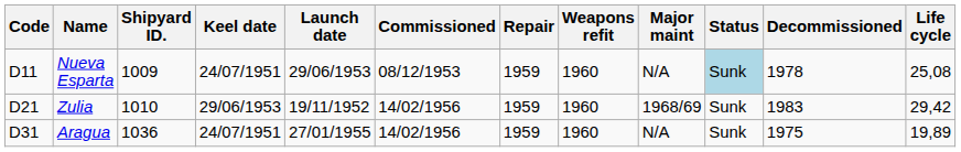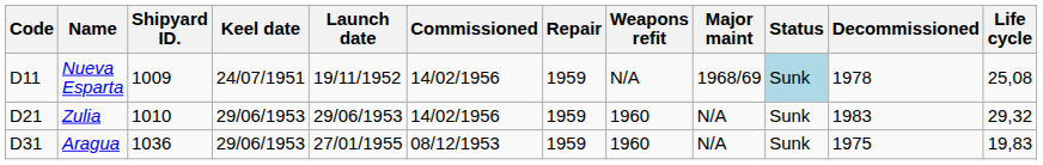Nueva Esparta | Launch date: 29/06/1953 -> 19/11/1952
Nueva Esparta | Commissioned: 08/12/1953 -> 14/02/1956
Nueva Esparta | Weapons refit: 1960 -> N/A
Nueva Esparta | Major maint: N/A -> 1968/69
Zulia | Launch date: 19/11/1952 -> 29/06/1953
Zulia | Major maint: 1968/69 -> N/A
Zulia | Life cycle: 29,42 -> 29,32
Aragua | Keel date: 24/07/1951 -> 29/06/1953
Aragua | Commissioned: 14/02/1956 -> 08/12/1953
Aragua | Life cycle: 19,89 -> 19,83
